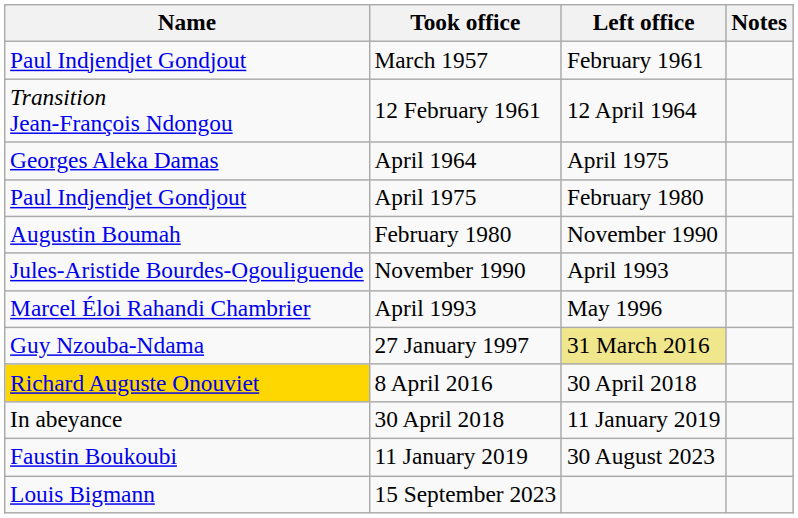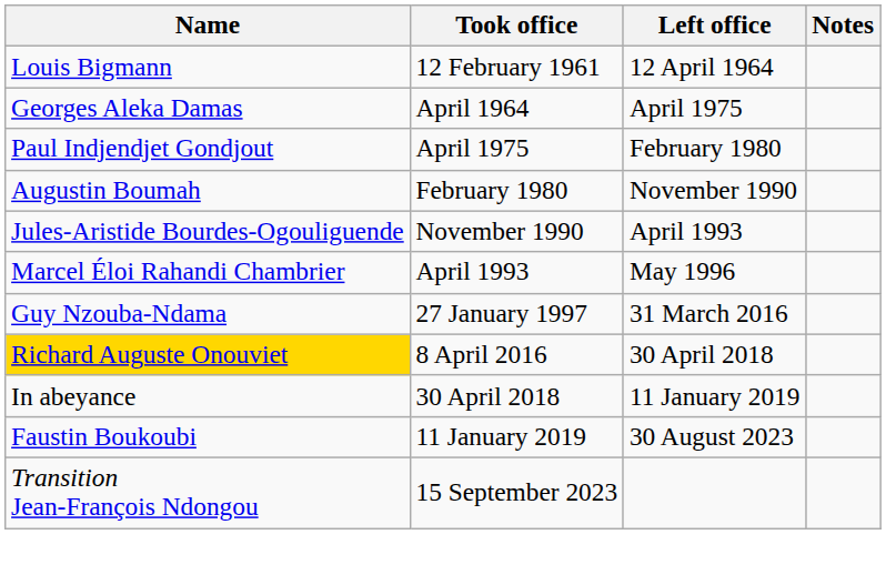- row: Paul Indjendjet Gondjout | March 1957 | February 1961
12 February 1961 | Name: Transition Jean-François Ndongou -> Louis Bigmann
27 January 1997 | Left office: khaki background -> no background
15 September 2023 | Name: Louis Bigmann -> Transition Jean-François Ndongou
